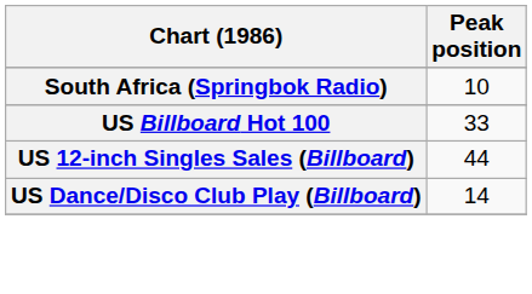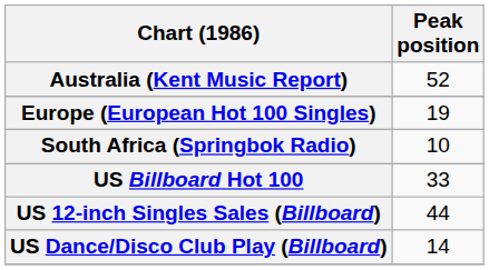+ row: Australia (Kent Music Report) | 52
+ row: Europe (European Hot 100 Singles) | 19
